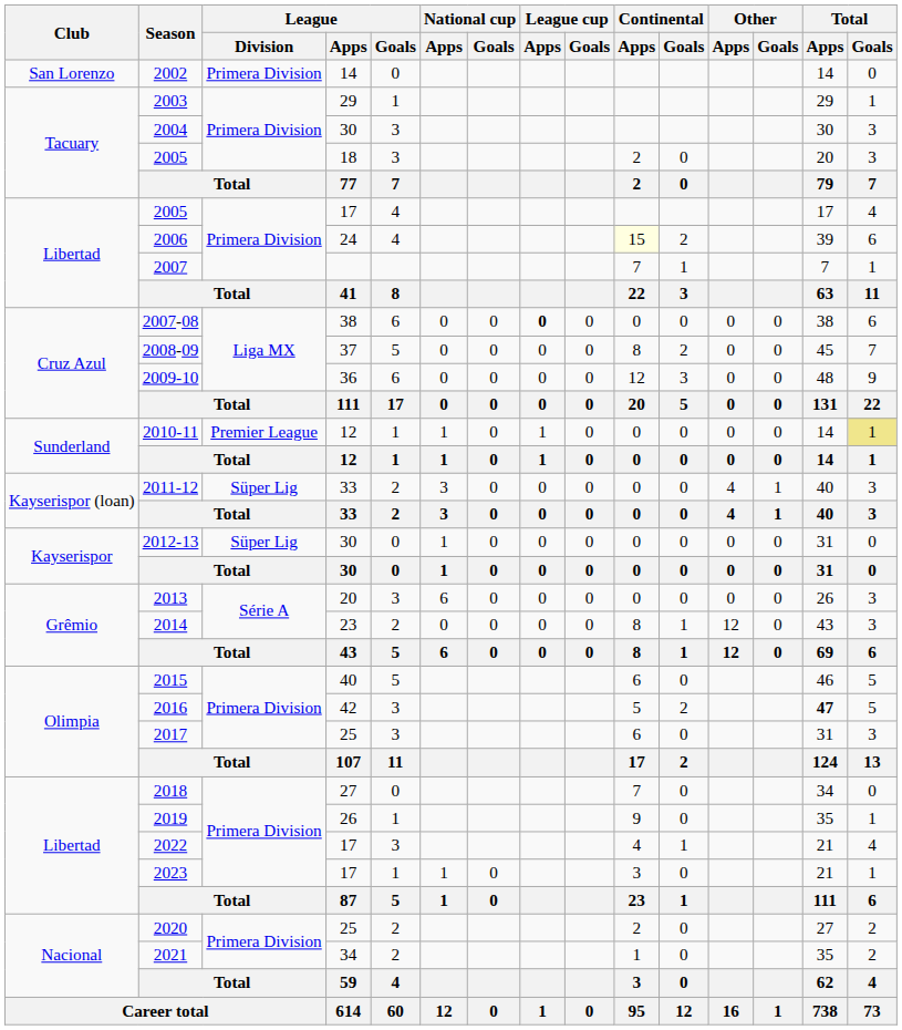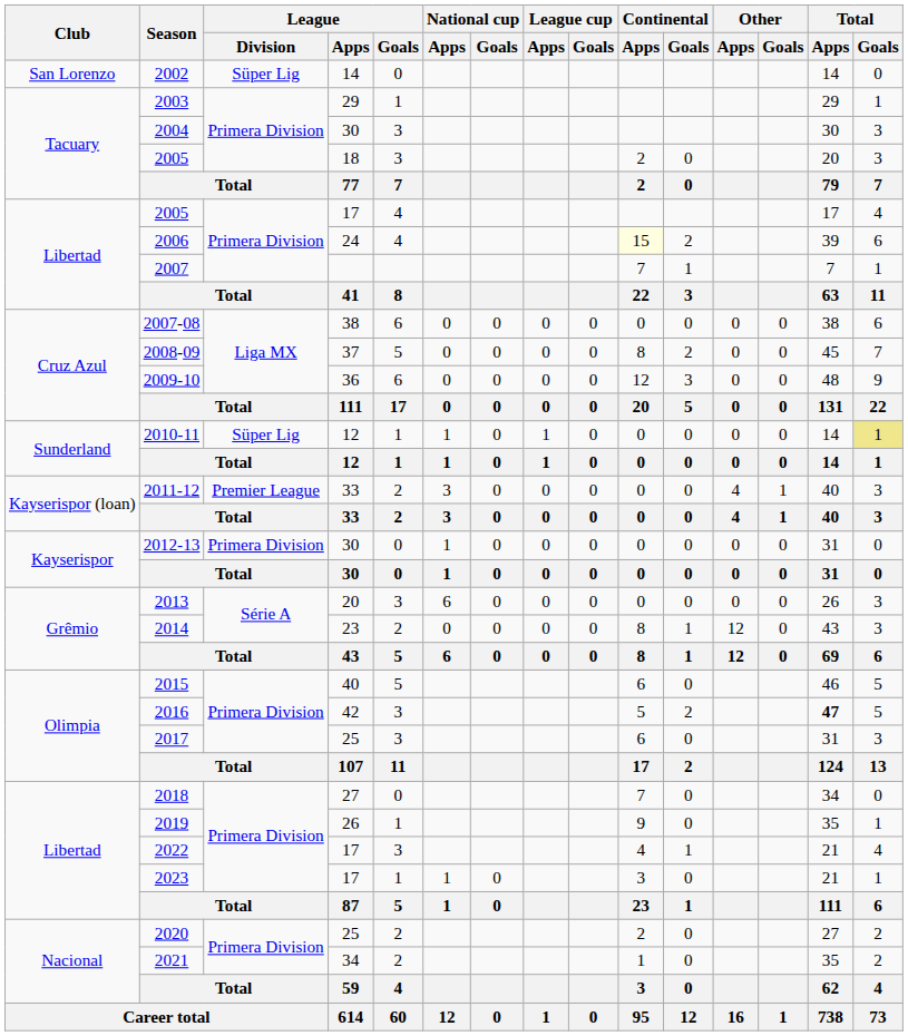2002 | League / Division: Primera Division -> Süper Lig
2007-08 | League cup / Apps: bold -> normal
2010-11 | League / Division: Premier League -> Süper Lig
2011-12 | League / Division: Süper Lig -> Premier League
2012-13 | League / Division: Süper Lig -> Primera Division
